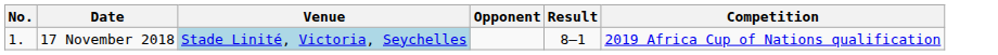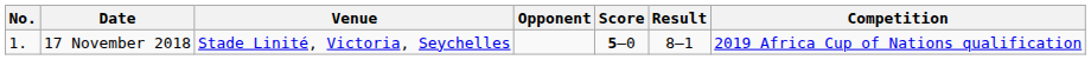+ column: Score | 5–0
17 November 2018 | Venue: lightblue background -> no background
